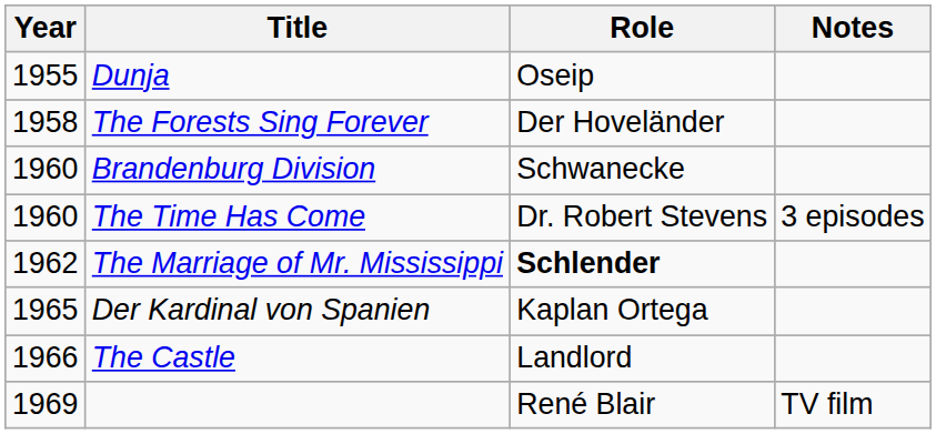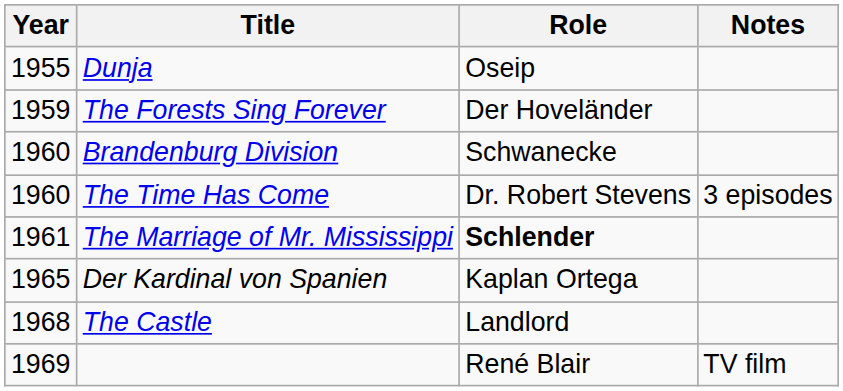The Forests Sing Forever | Year: 1958 -> 1959
The Marriage of Mr. Mississippi | Year: 1962 -> 1961
The Castle | Year: 1966 -> 1968
